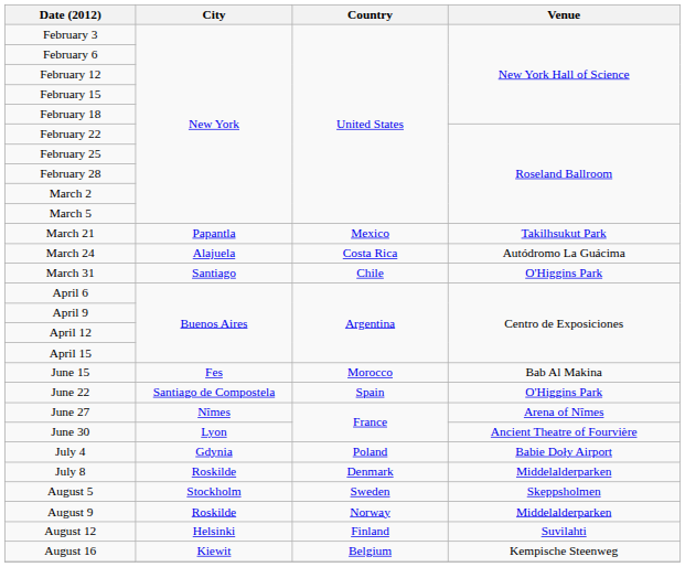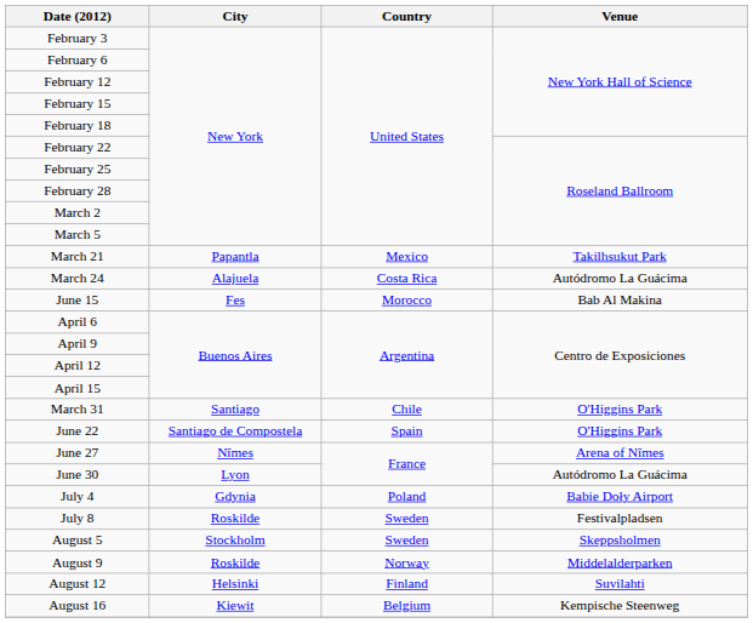rows swapped: March 31 <-> June 15
June 30 | Venue: Ancient Theatre of Fourvière -> Autódromo La Guácima
July 8 | Country: Denmark -> Sweden
July 8 | Venue: Middelalderparken -> Festivalpladsen
